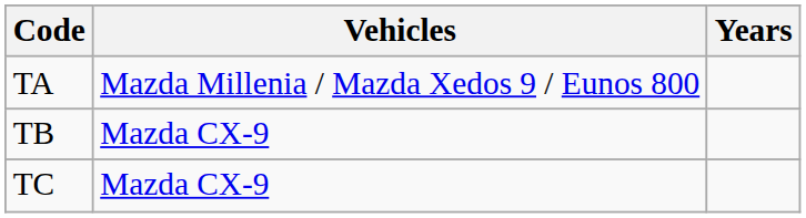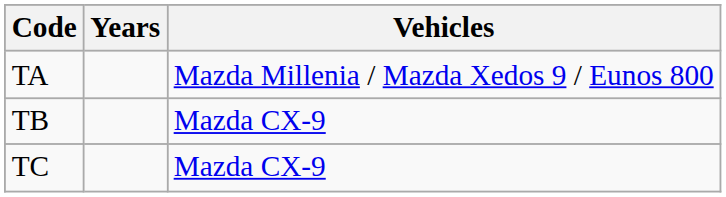columns swapped: Vehicles <-> Years
